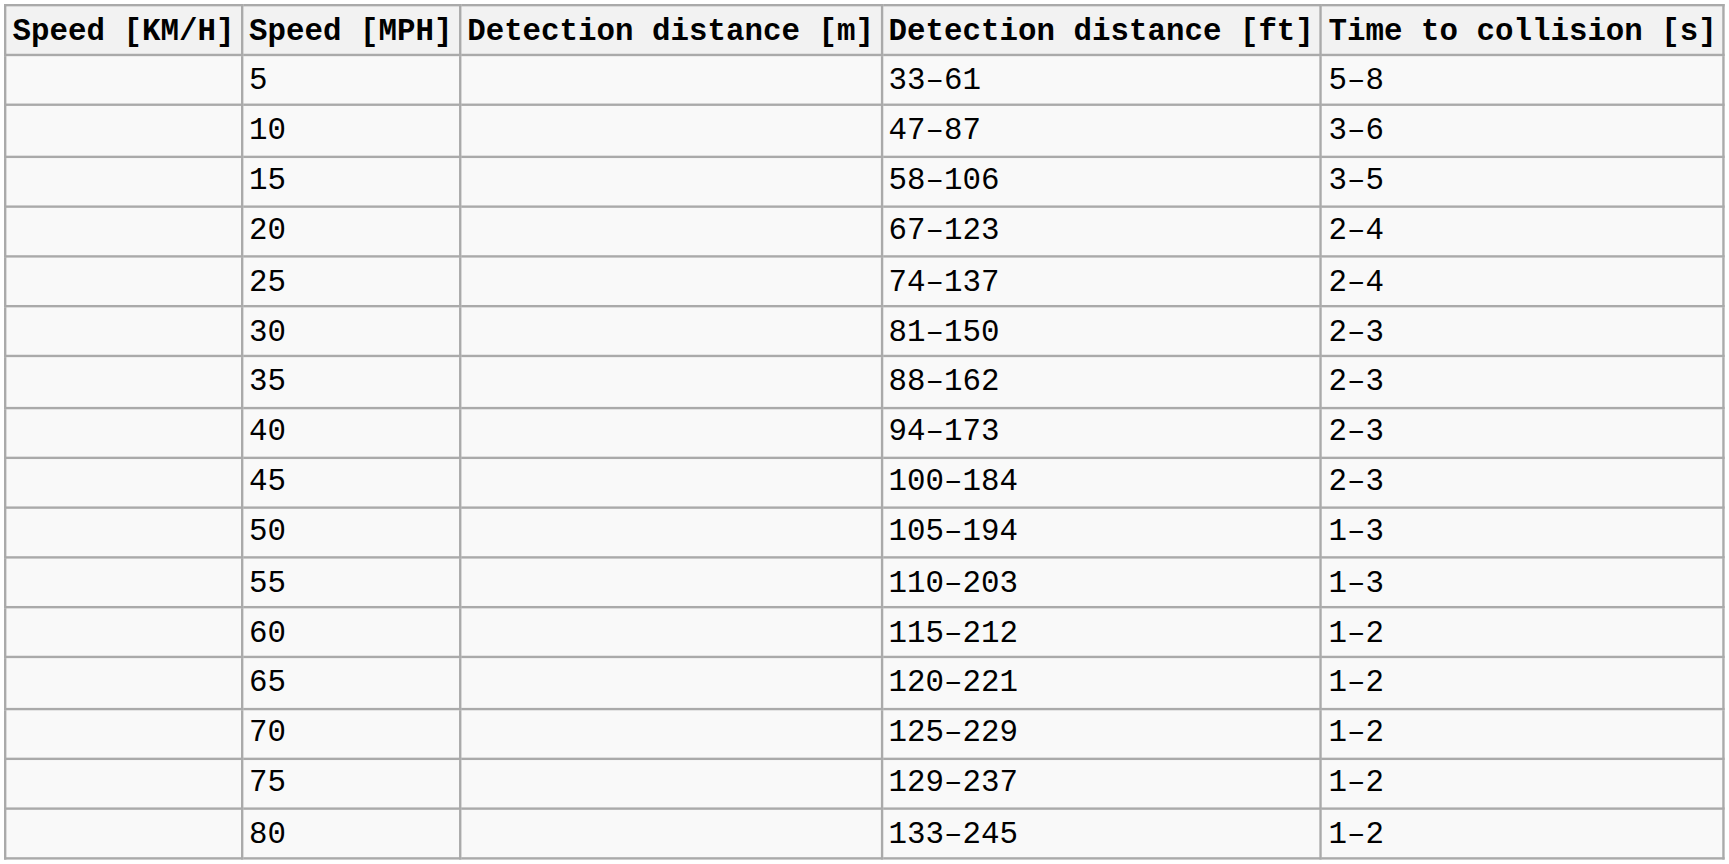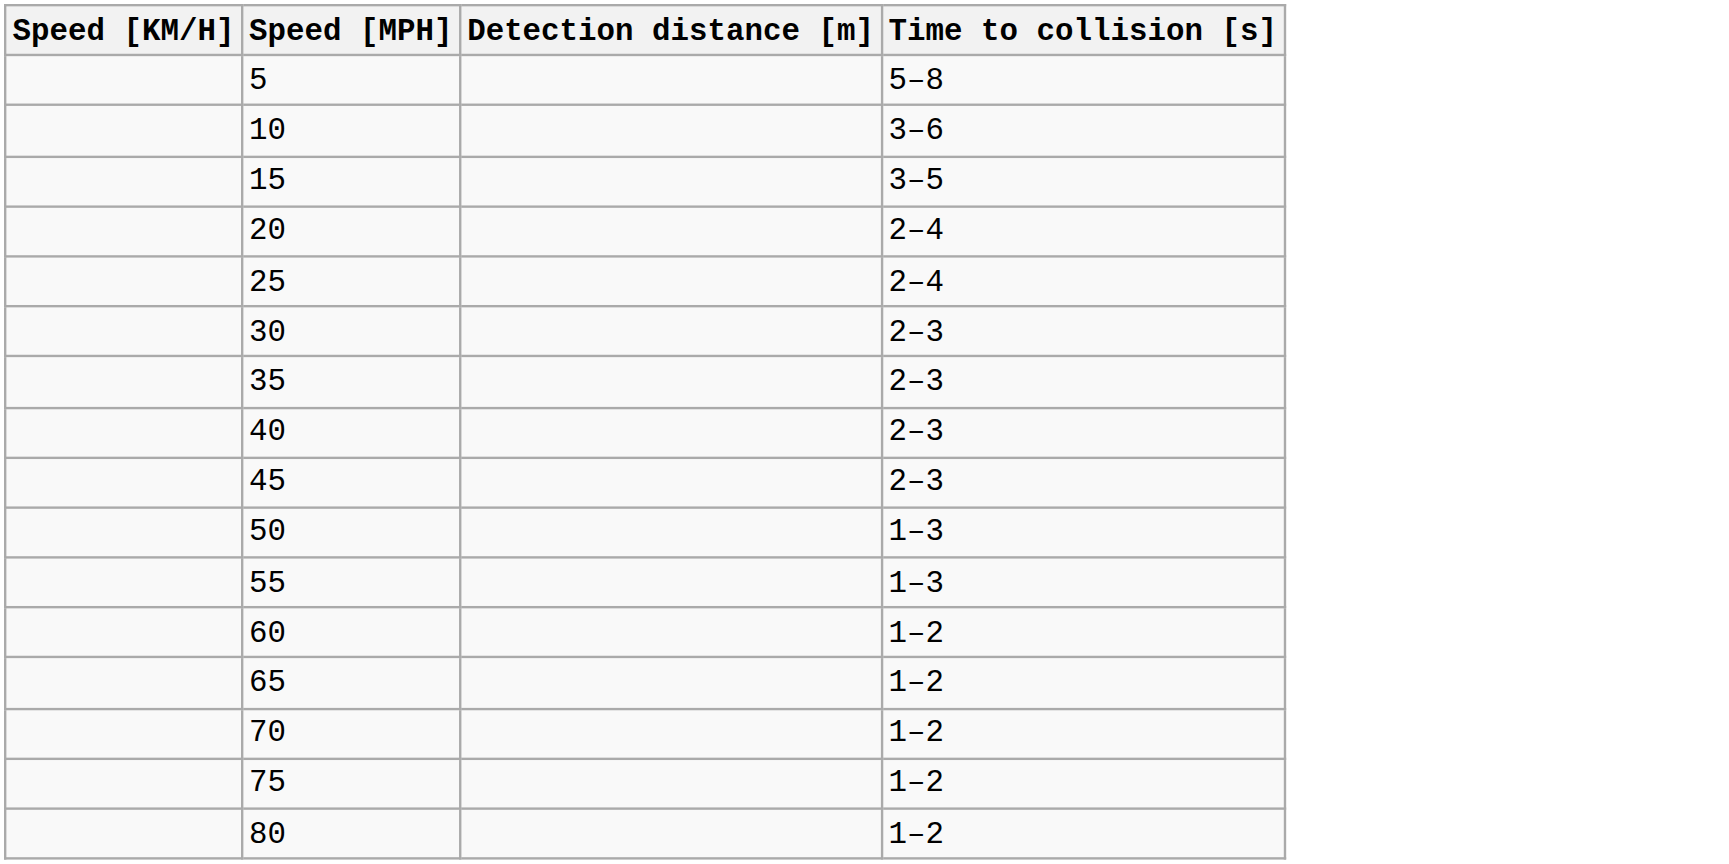- column: Detection distance [ft] | 33–61 | 47–87 | 58–106 | 67–123 | 74–137 | 81–150 | 88–162 | 94–173 | 100–184 | 105–194 | 110–203 | 115–212 | 120–221 | 125–229 | 129–237 | 133–245
